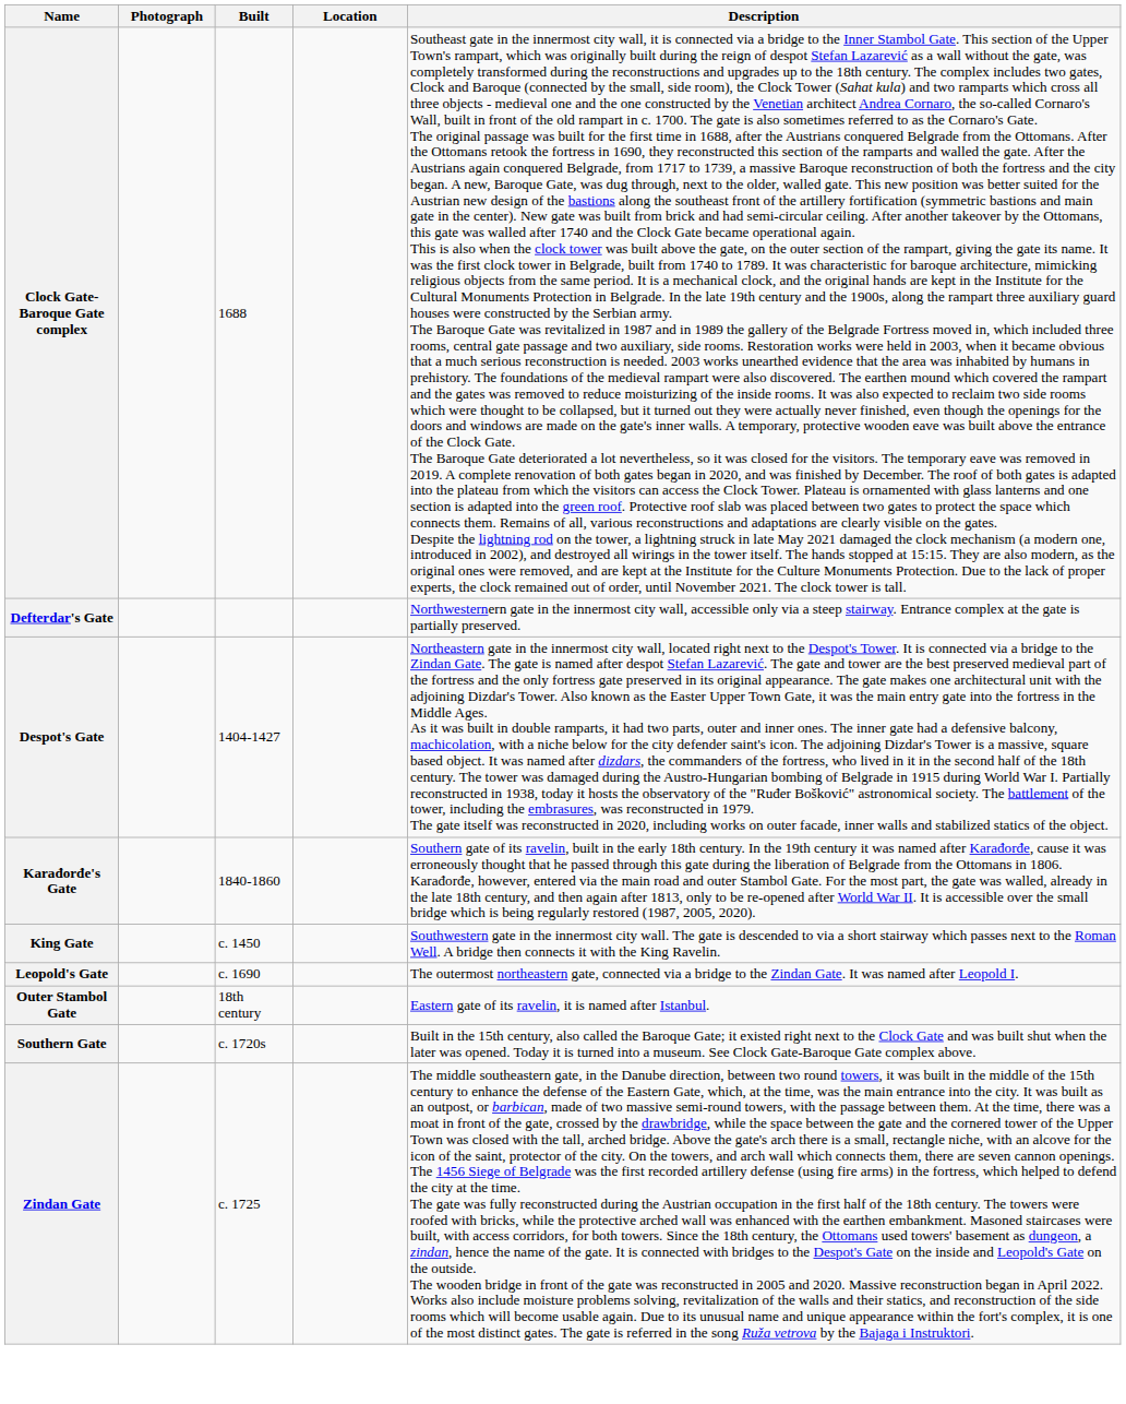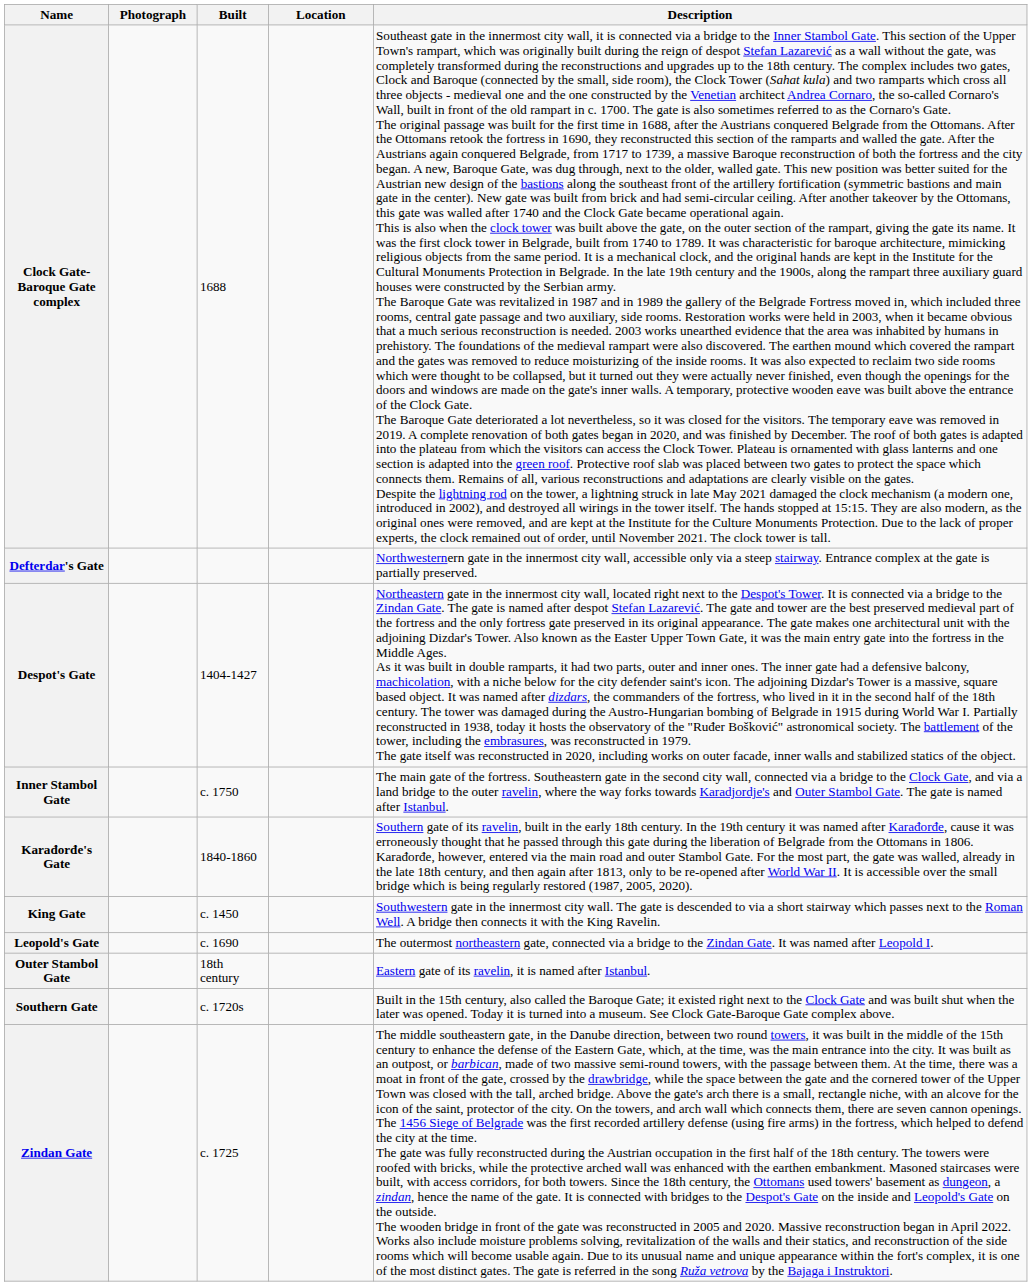+ row: Inner Stambol Gate | c. 1750 | The main gate of the fortress. Southeastern gate in the second city wall, connected via a bridge to the Clock Gate, and via a land bridge to the outer ravelin, where the way forks towards Karadjordje's and Outer Stambol Gate. The gate is named after Istanbul.
